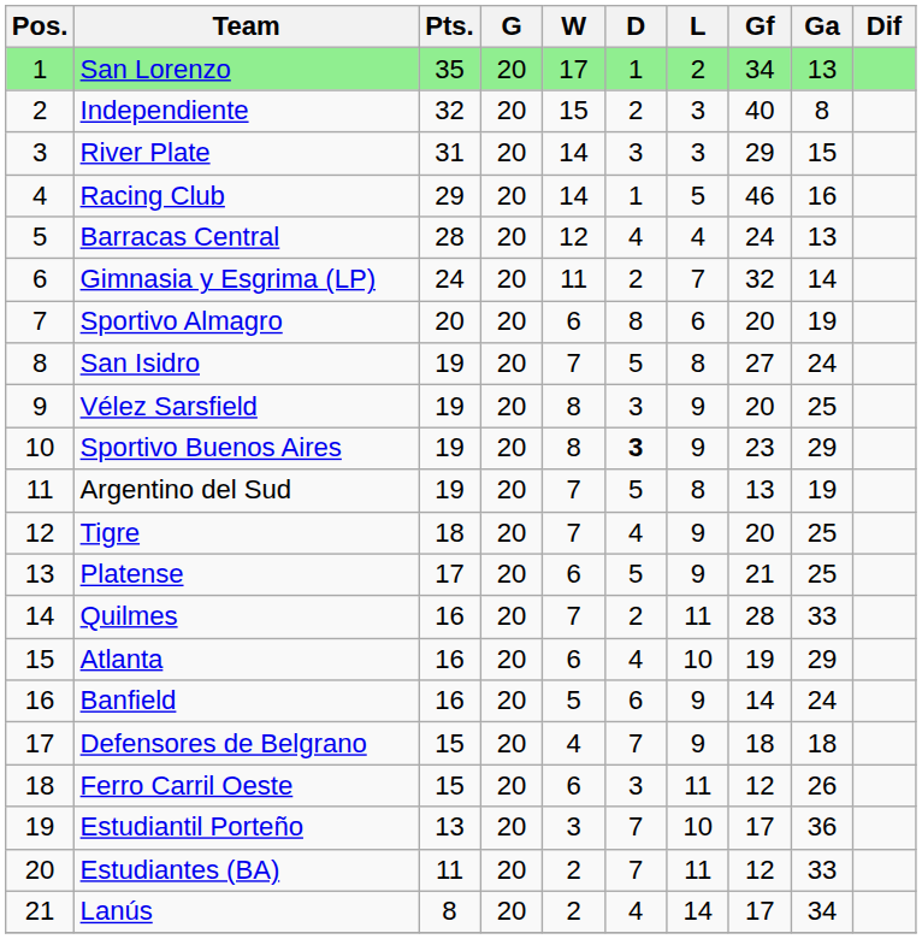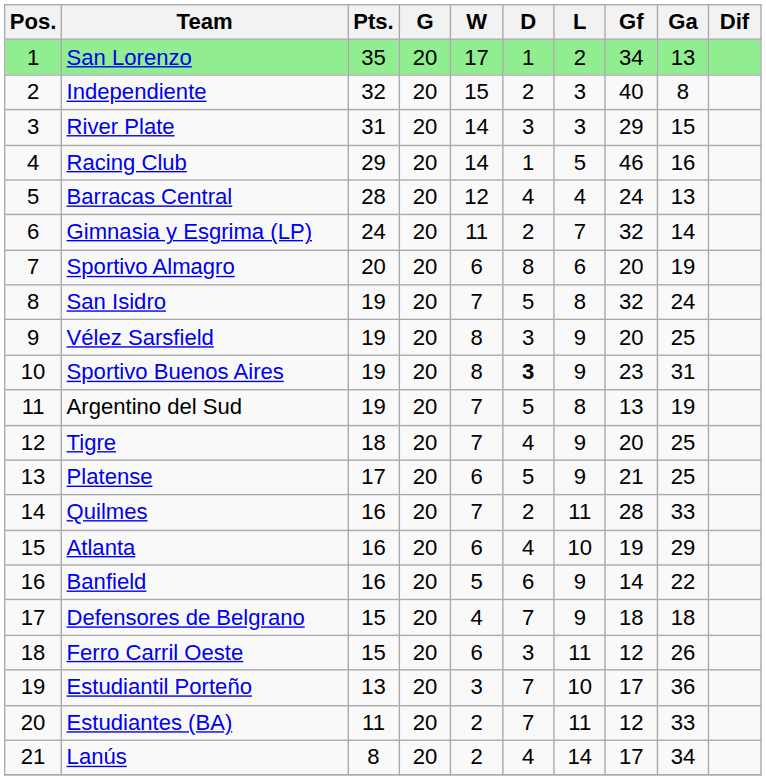San Isidro | Gf: 27 -> 32
Sportivo Buenos Aires | Ga: 29 -> 31
Banfield | Ga: 24 -> 22
